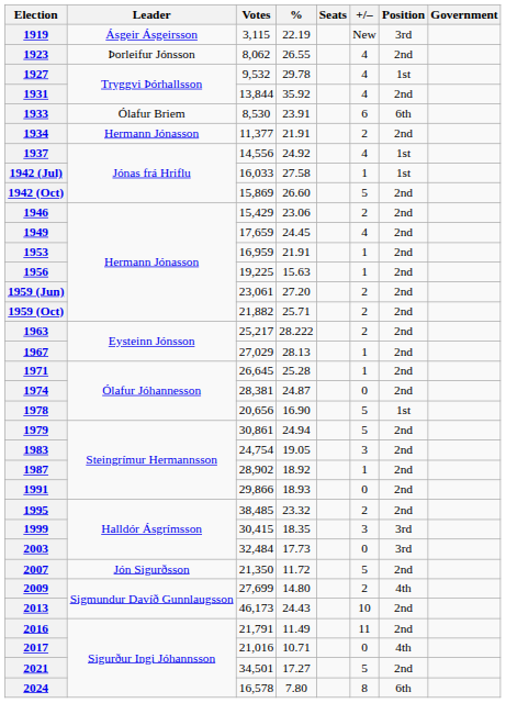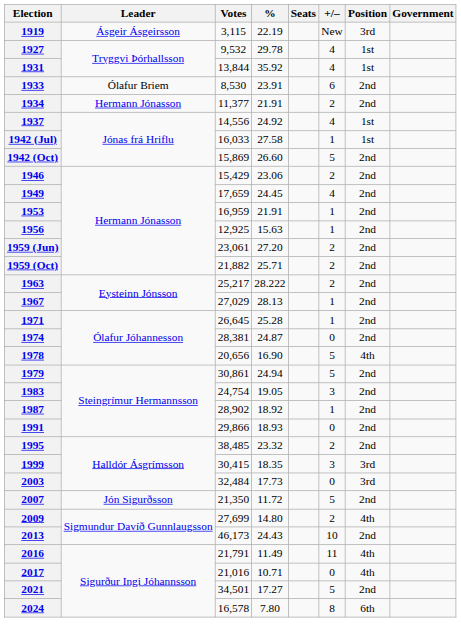- row: 1923 | Þorleifur Jónsson | 8,062 | 26.55 | 4 | 2nd
1931 | Position: 2nd -> 1st
1933 | Position: 6th -> 2nd
1956 | Votes: 19,225 -> 12,925
1978 | Position: 1st -> 4th
2016 | Position: 2nd -> 4th
